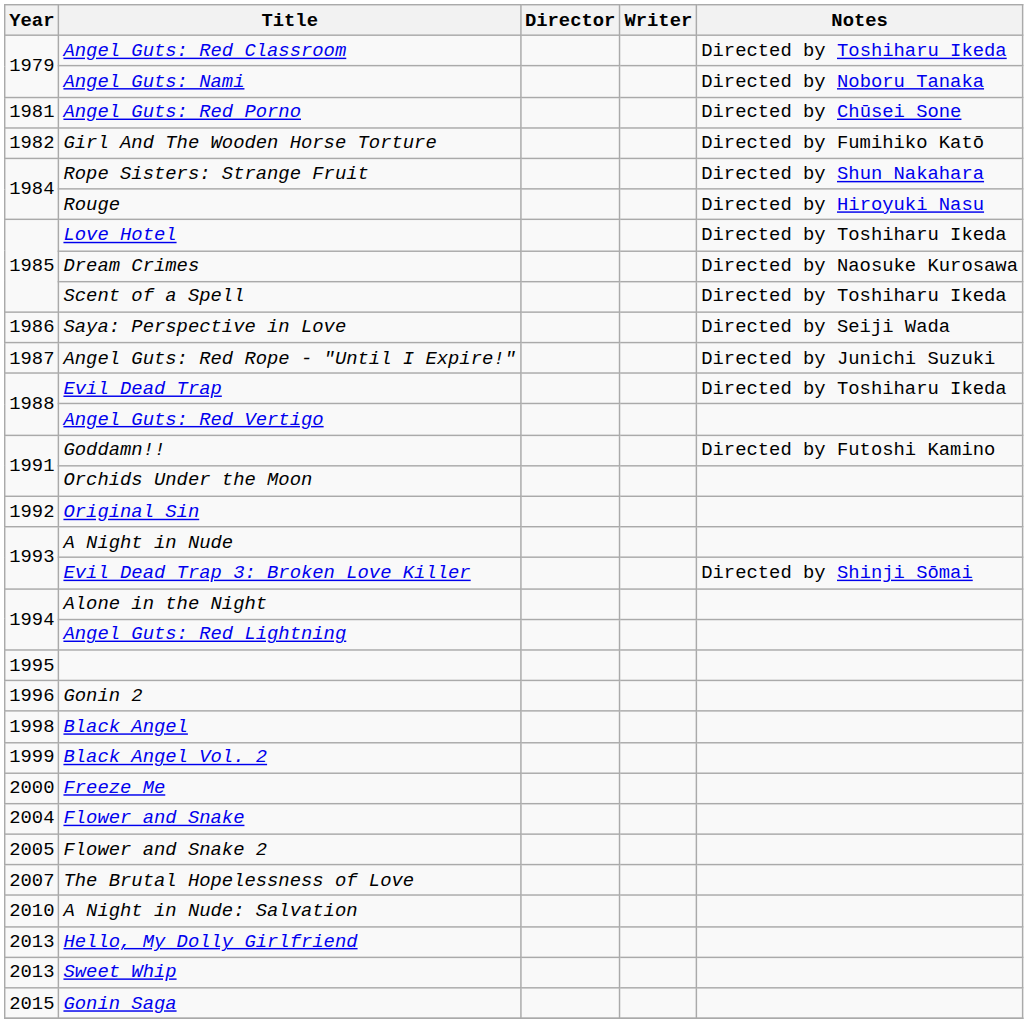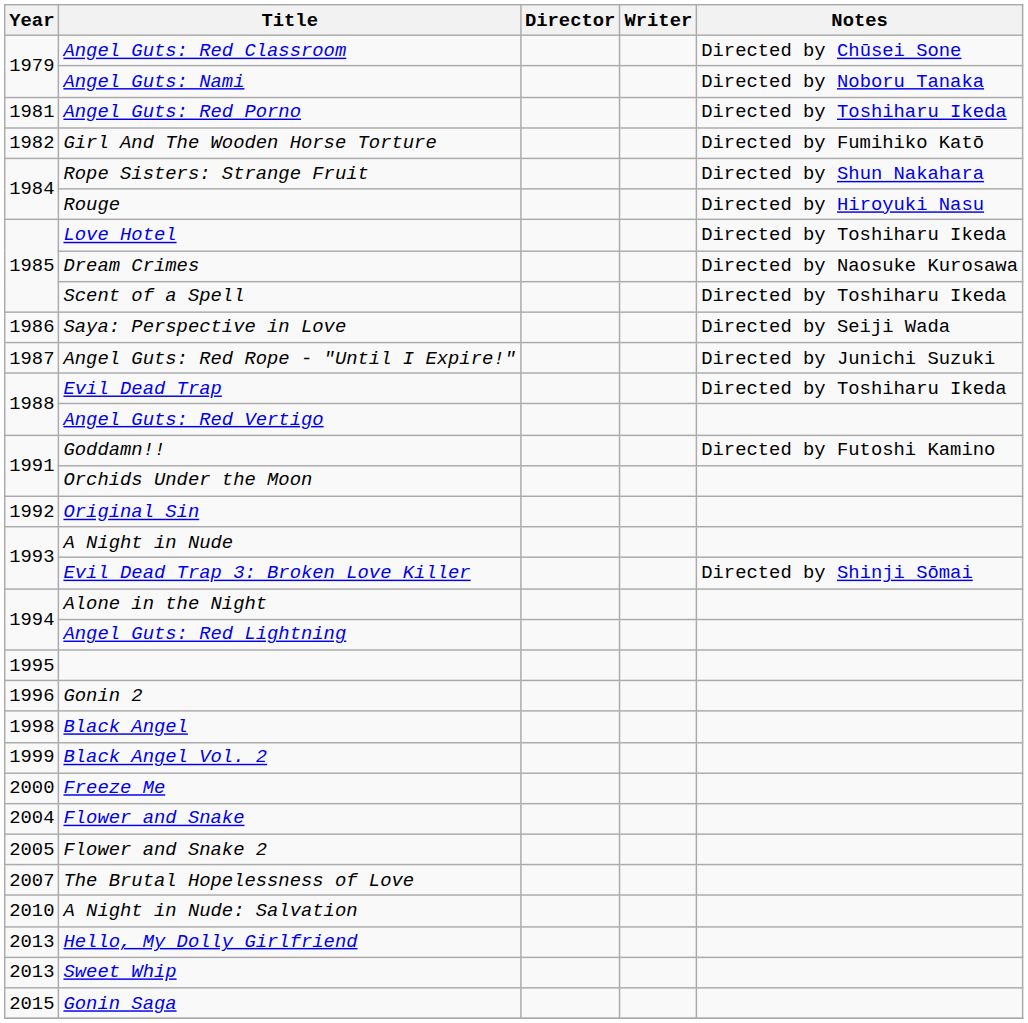Angel Guts: Red Classroom | Notes: Directed by Toshiharu Ikeda -> Directed by Chūsei Sone
Angel Guts: Red Porno | Notes: Directed by Chūsei Sone -> Directed by Toshiharu Ikeda
